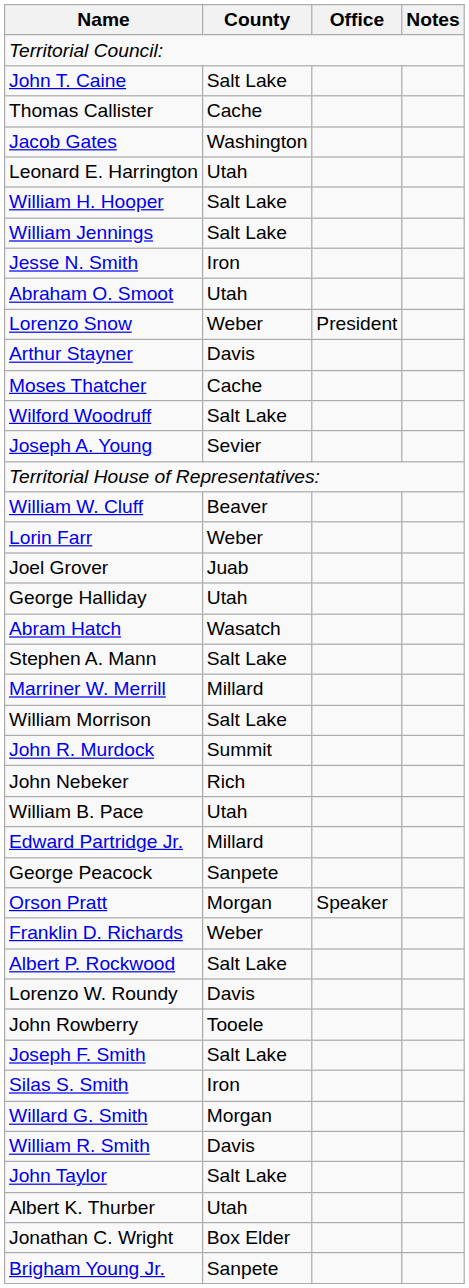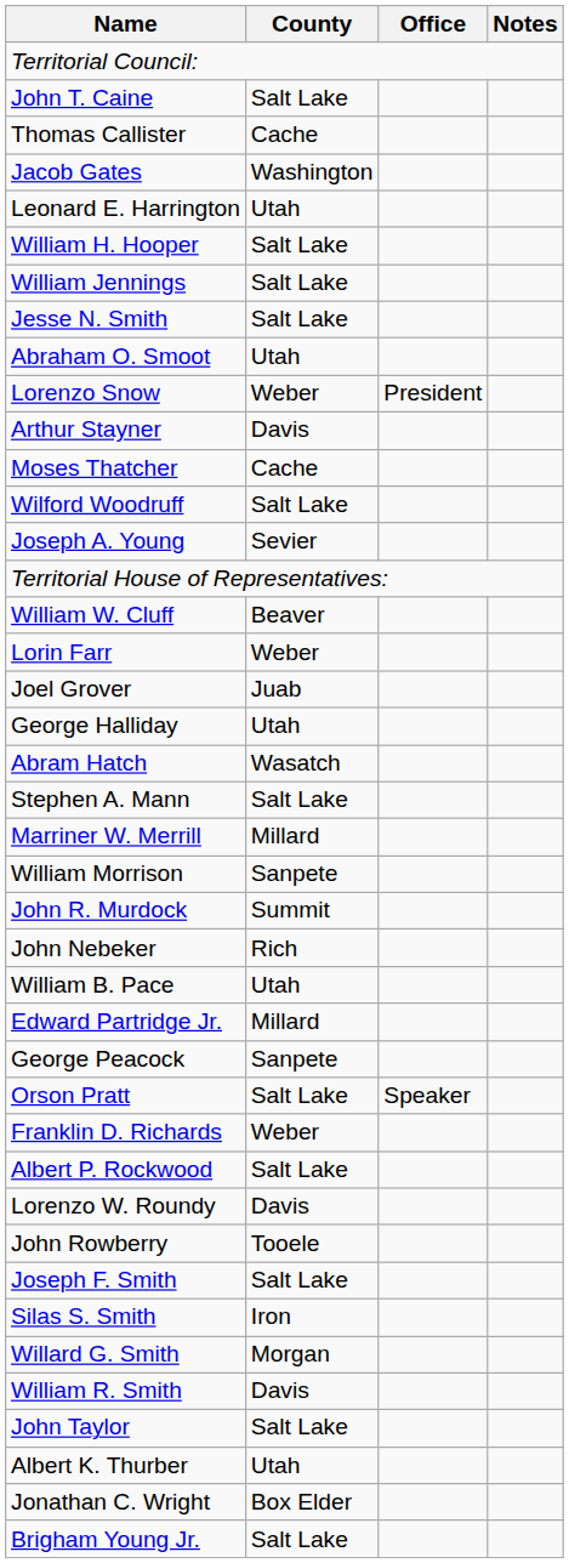Jesse N. Smith | County: Iron -> Salt Lake
William Morrison | County: Salt Lake -> Sanpete
Orson Pratt | County: Morgan -> Salt Lake
Brigham Young Jr. | County: Sanpete -> Salt Lake
